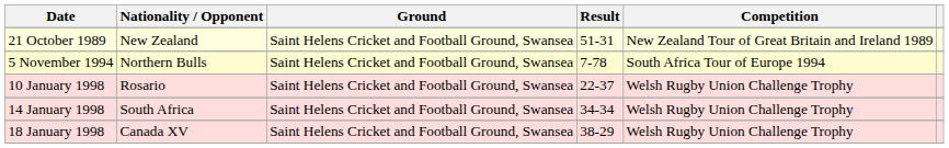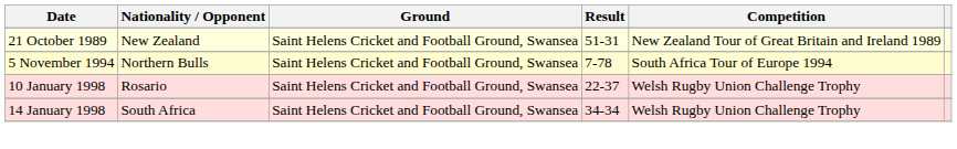- row: 18 January 1998 | Canada XV | Saint Helens Cricket and Football Ground, Swansea | 38-29 | Welsh Rugby Union Challenge Trophy
